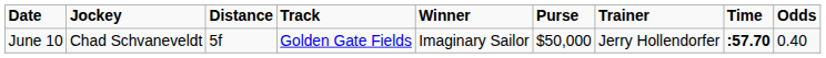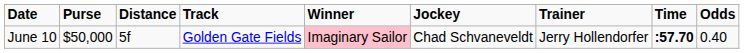columns swapped: Purse <-> Jockey
June 10 | Winner: no background -> pink background
